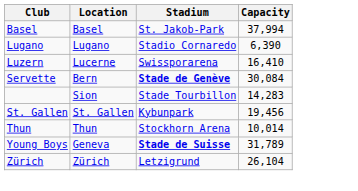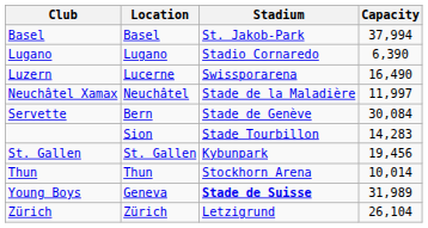Luzern | Capacity: 16,410 -> 16,490
+ row: Neuchâtel Xamax | Neuchâtel | Stade de la Maladière | 11,997
Servette | Stadium: bold -> normal
Young Boys | Capacity: 31,789 -> 31,989
